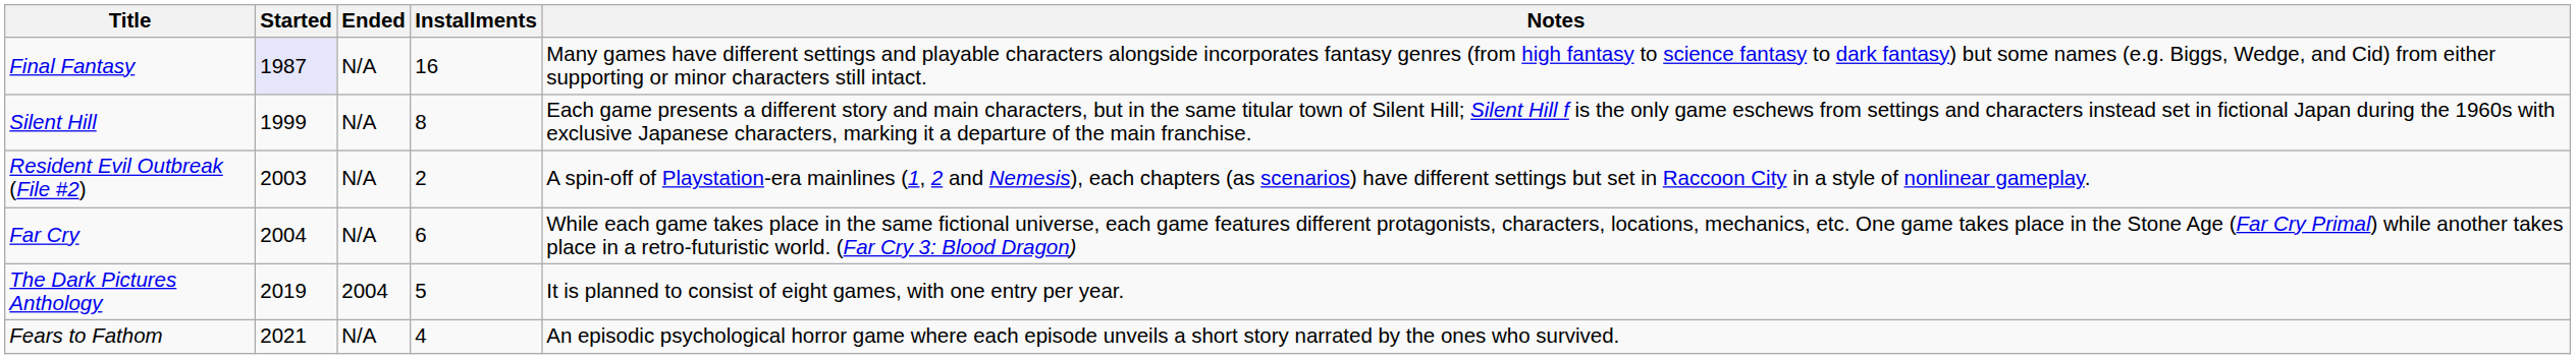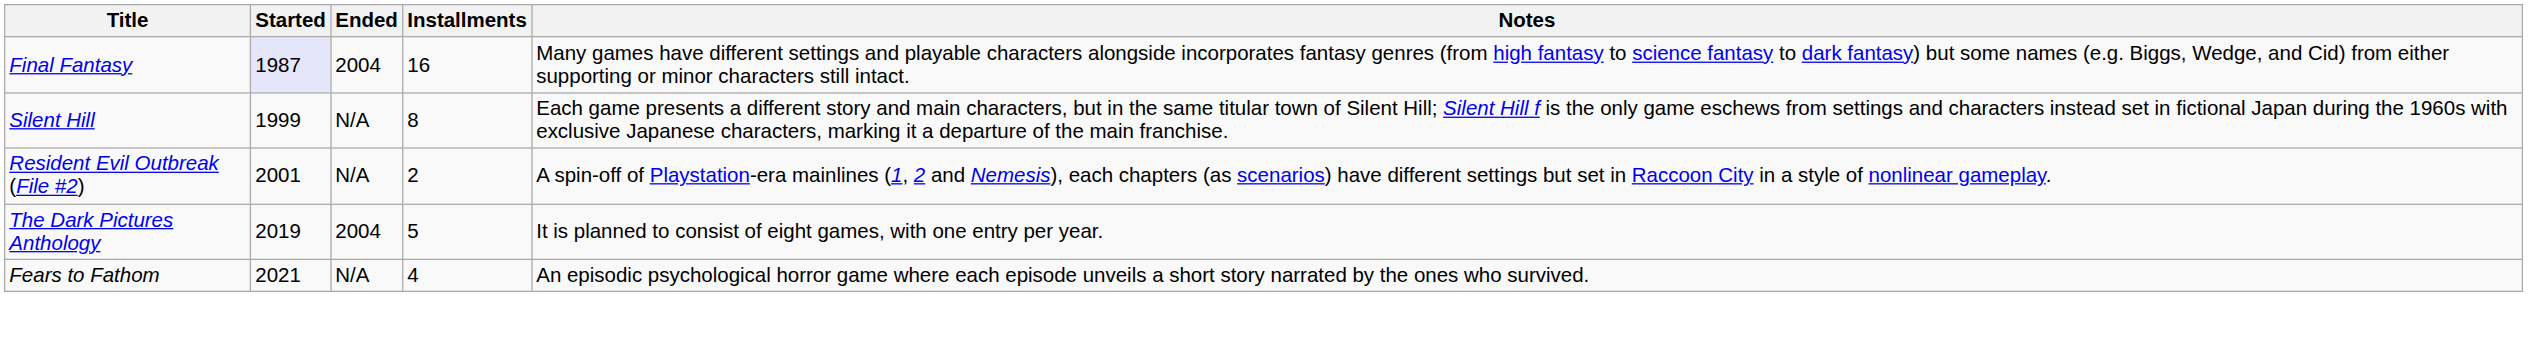Final Fantasy | Ended: N/A -> 2004
Resident Evil Outbreak (File #2) | Started: 2003 -> 2001
- row: Far Cry | 2004 | N/A | 6 | While each game takes place in the same fictional universe, each game features different protagonists, characters, locations, mechanics, etc. One game takes place in the Stone Age (Far Cry Primal) while another takes place in a retro-futuristic world. (Far Cry 3: Blood Dragon)
